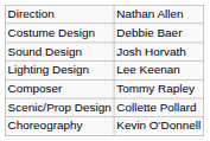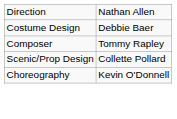- row: Sound Design | Josh Horvath
- row: Lighting Design | Lee Keenan
